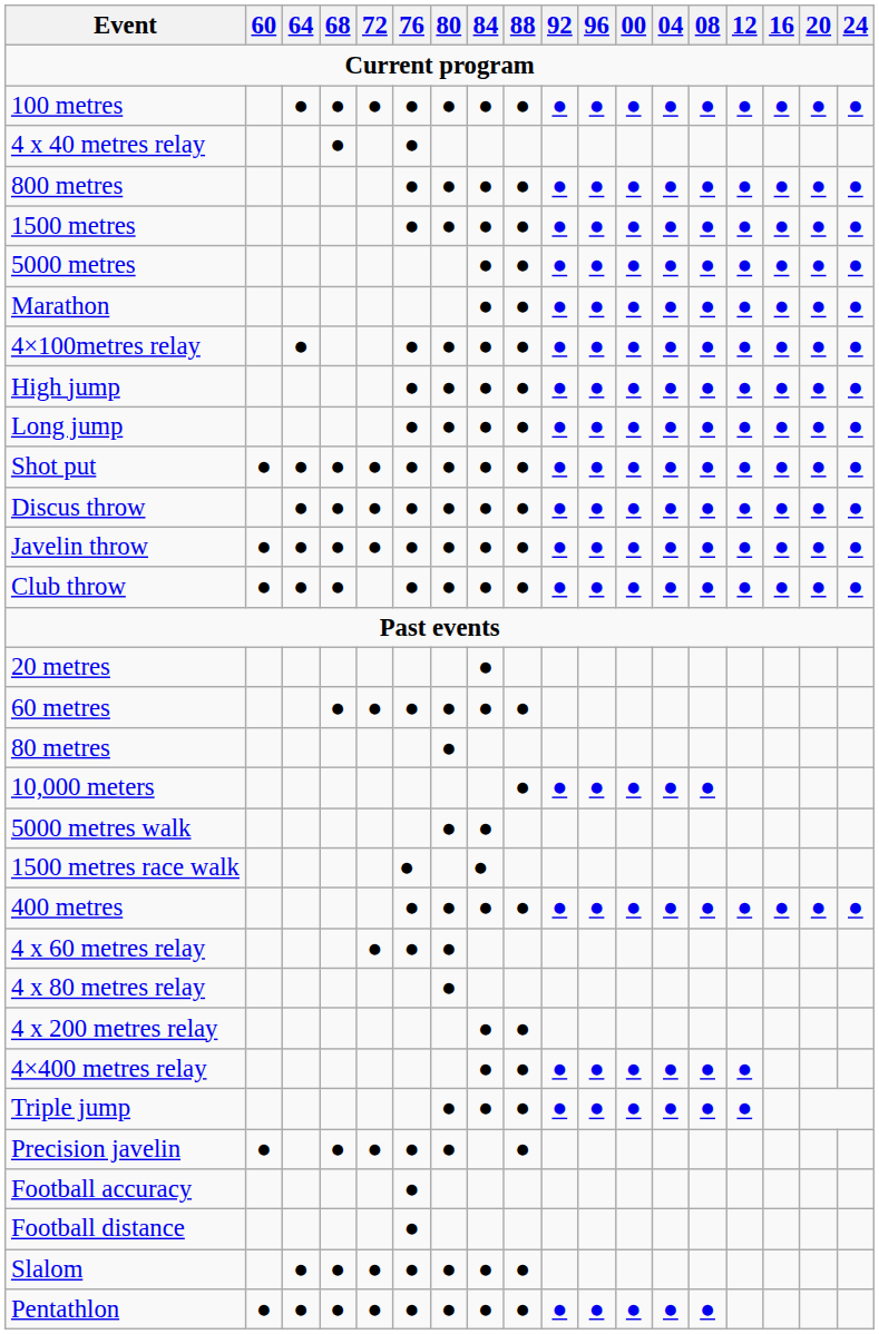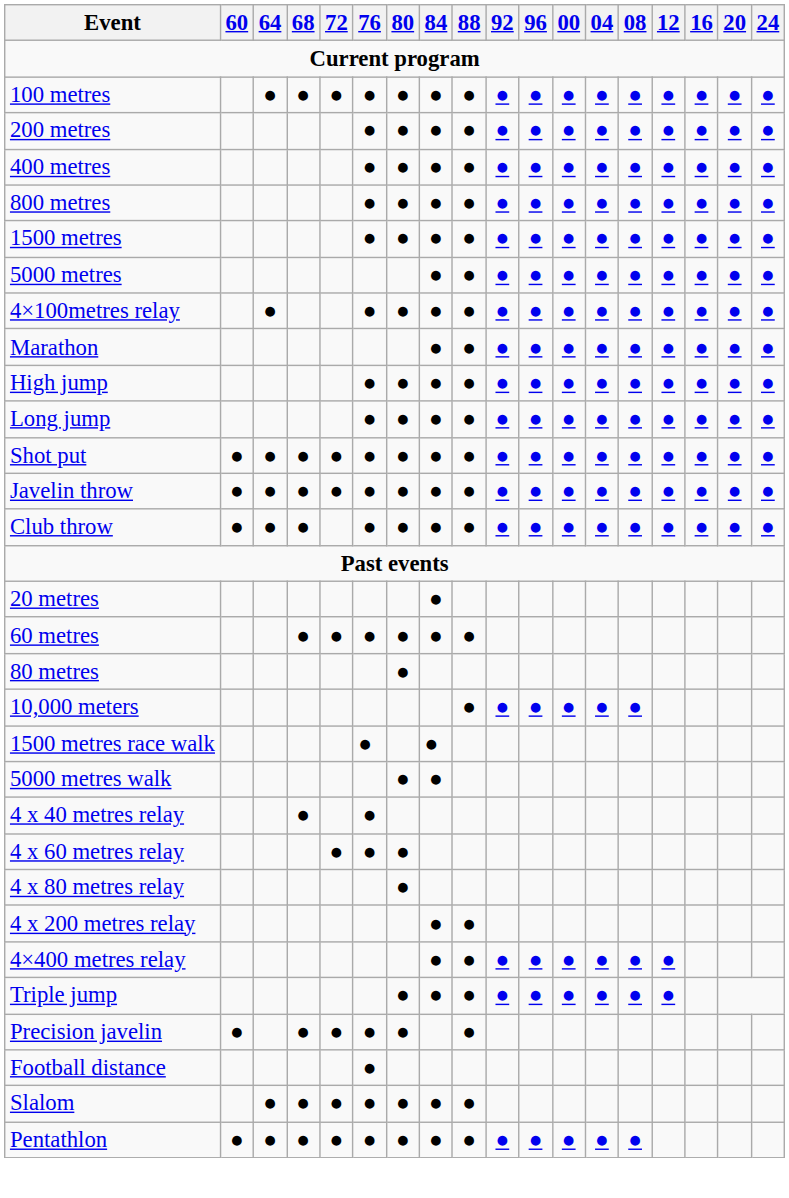+ row: 200 metres | ● | ● | ● | ● | ● | ● | ● | ● | ● | ● | ● | ● | ●
rows swapped: 400 metres <-> 4 x 40 metres relay
rows swapped: Marathon <-> 4×100metres relay
- row: Discus throw | ● | ● | ● | ● | ● | ● | ● | ● | ● | ● | ● | ● | ● | ● | ● | ●
rows swapped: 1500 metres race walk <-> 5000 metres walk
- row: Football accuracy | ●
